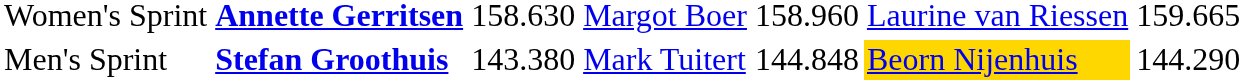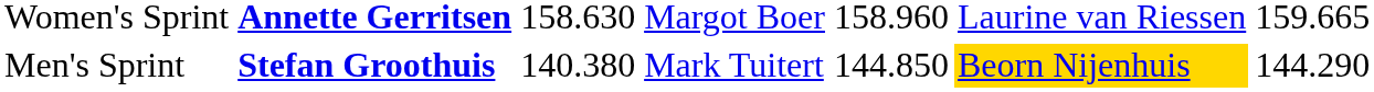Men's Sprint | column 3: 143.380 -> 140.380
Men's Sprint | column 5: 144.848 -> 144.850
